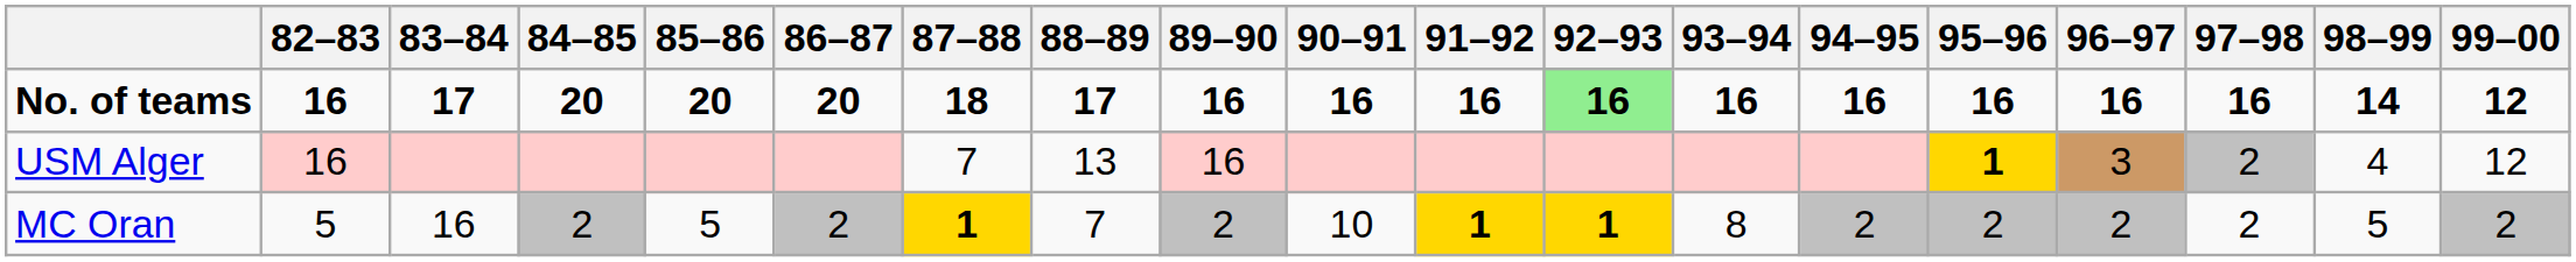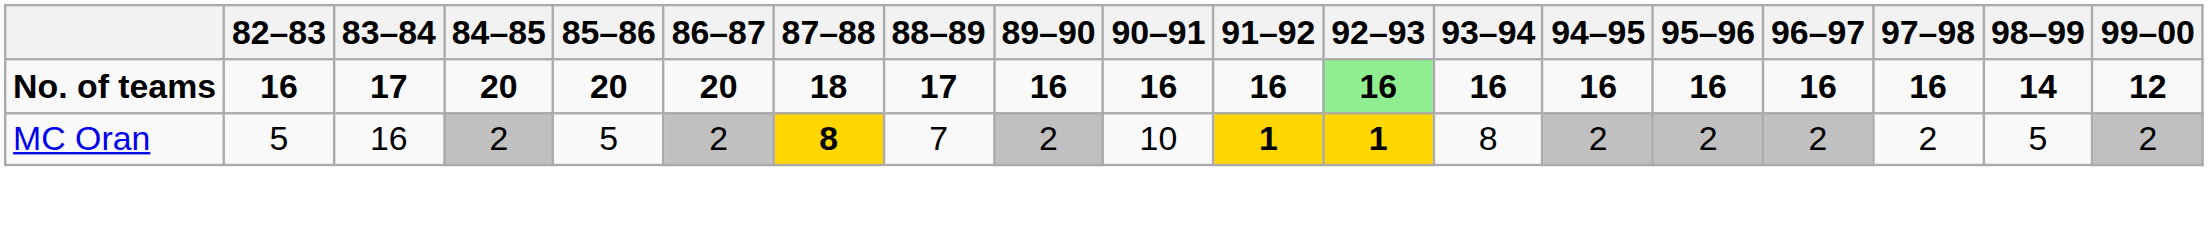- row: USM Alger | 16 | 7 | 13 | 16 | 1 | 3 | 2 | 4 | 12
MC Oran | 87–88: 1 -> 8
